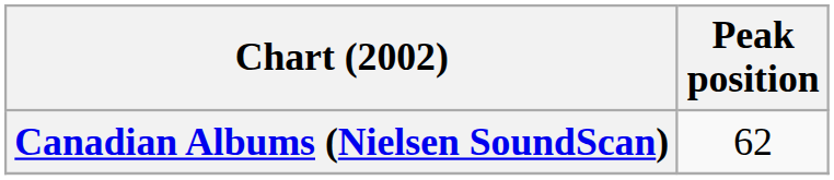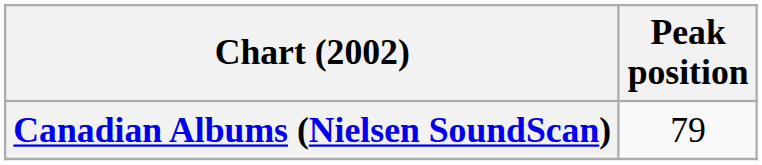Canadian Albums (Nielsen SoundScan) | Peak position: 62 -> 79
